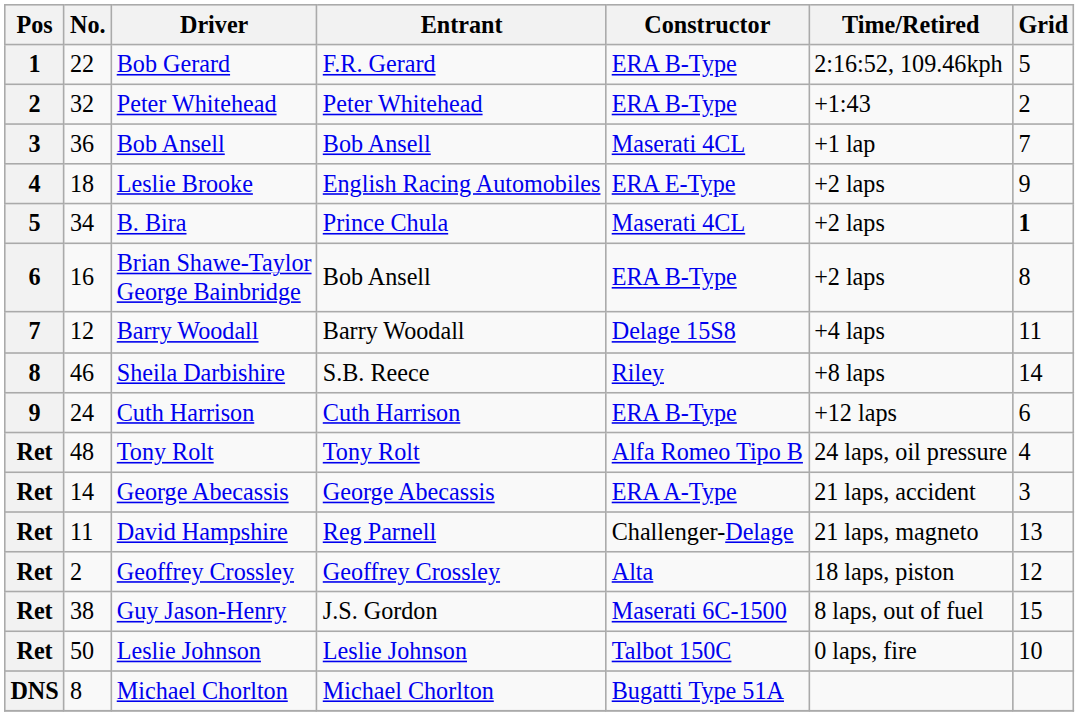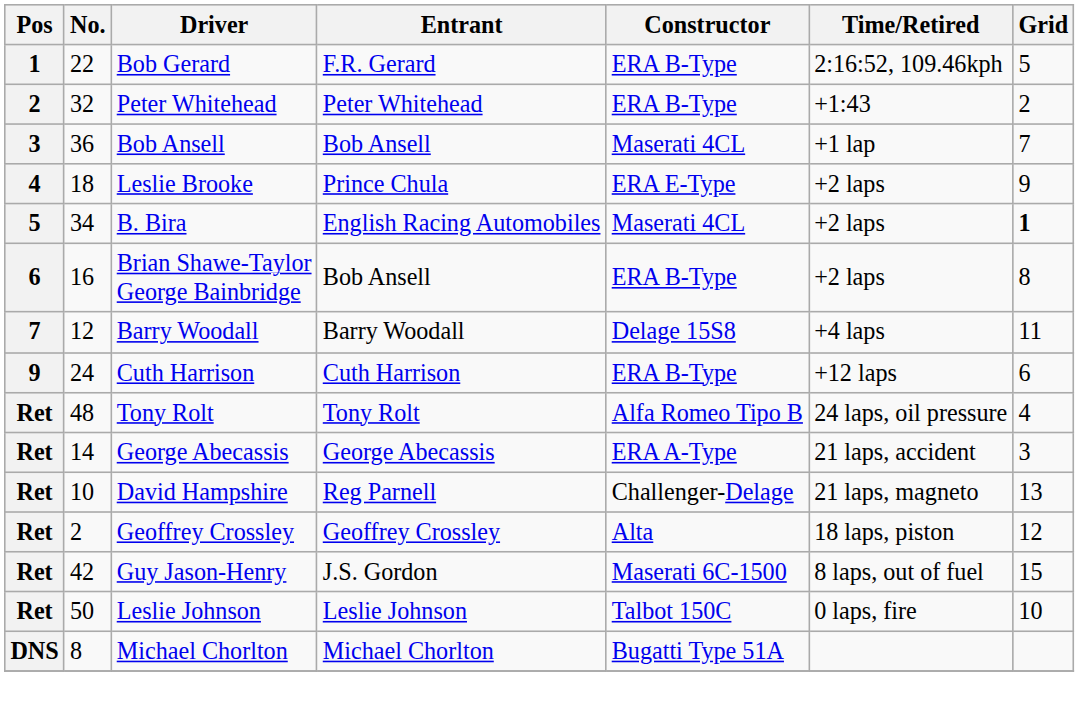Leslie Brooke | Entrant: English Racing Automobiles -> Prince Chula
B. Bira | Entrant: Prince Chula -> English Racing Automobiles
- row: 8 | 46 | Sheila Darbishire | S.B. Reece | Riley | +8 laps | 14
David Hampshire | No.: 11 -> 10
Guy Jason-Henry | No.: 38 -> 42
